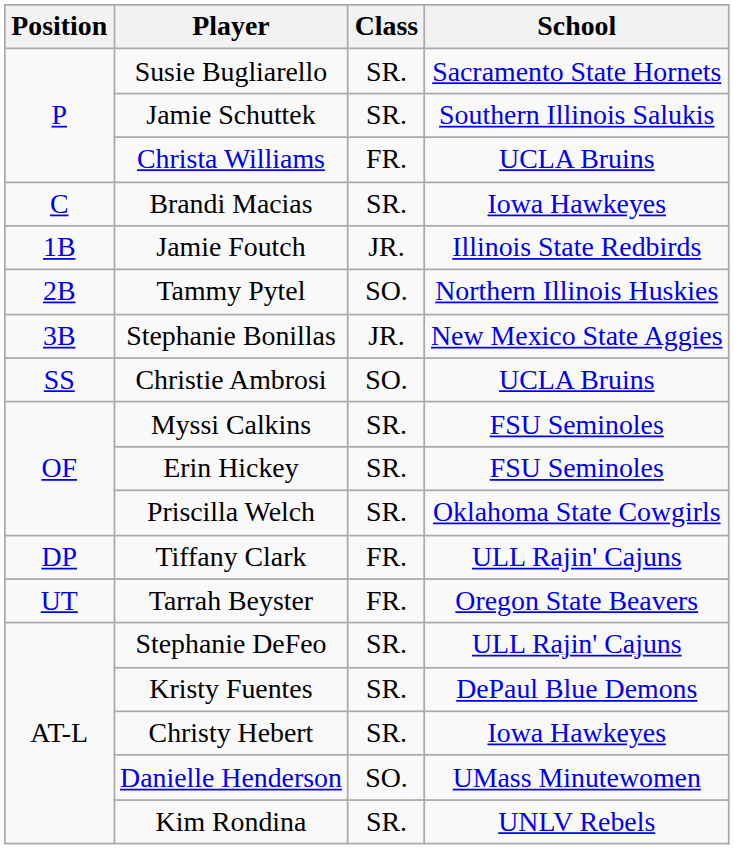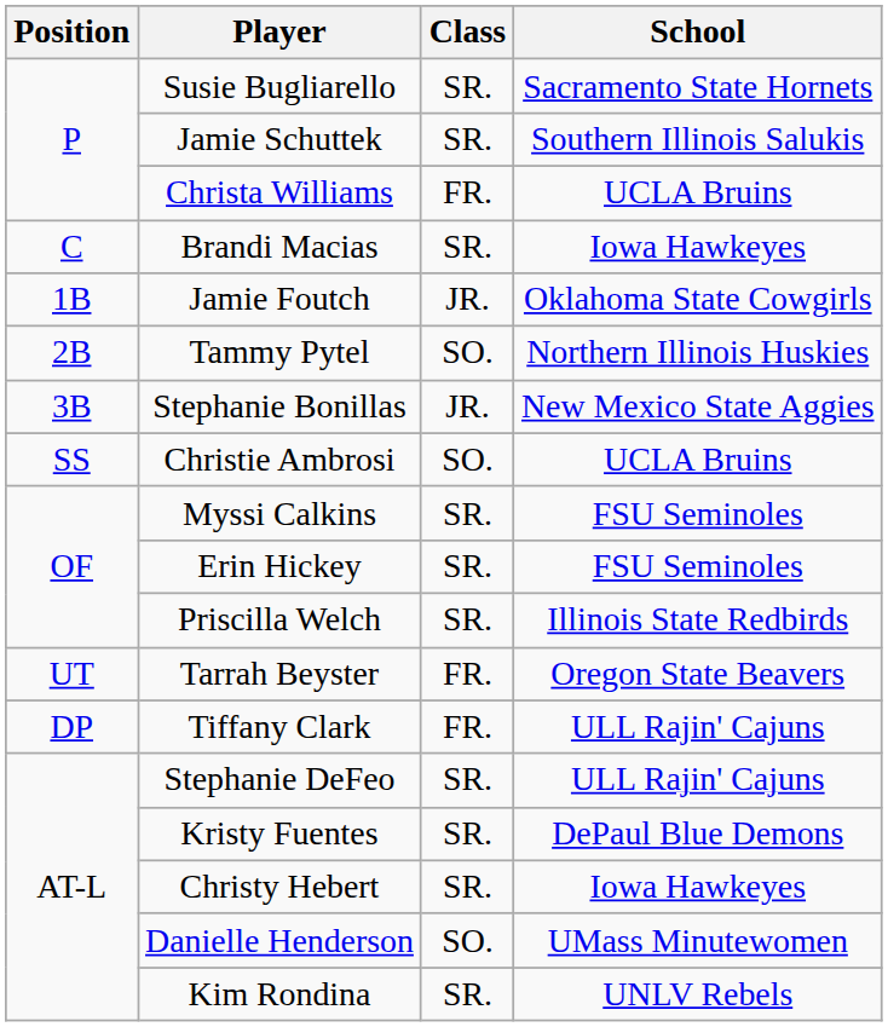Jamie Foutch | School: Illinois State Redbirds -> Oklahoma State Cowgirls
Priscilla Welch | School: Oklahoma State Cowgirls -> Illinois State Redbirds
rows swapped: Tiffany Clark <-> Tarrah Beyster
